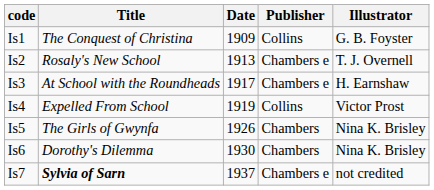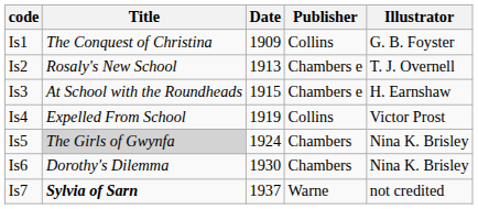Is3 | Date: 1917 -> 1915
Is5 | Title: no background -> lightgrey background
Is5 | Date: 1926 -> 1924
Is7 | Publisher: Chambers e -> Warne
